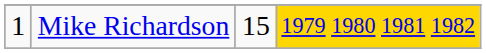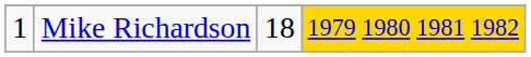Mike Richardson | column 3: 15 -> 18
